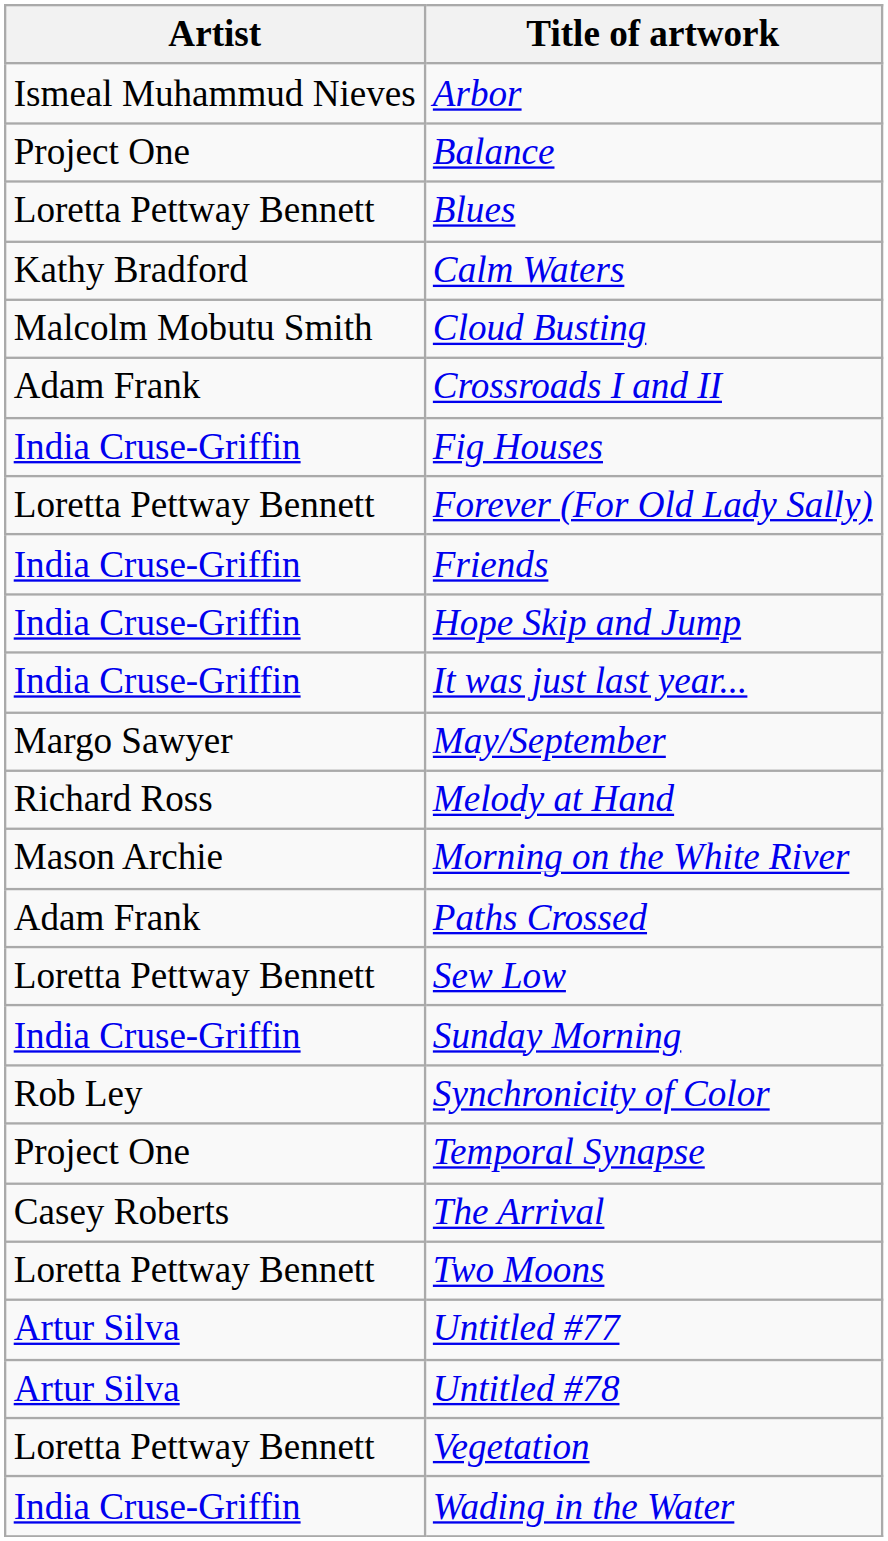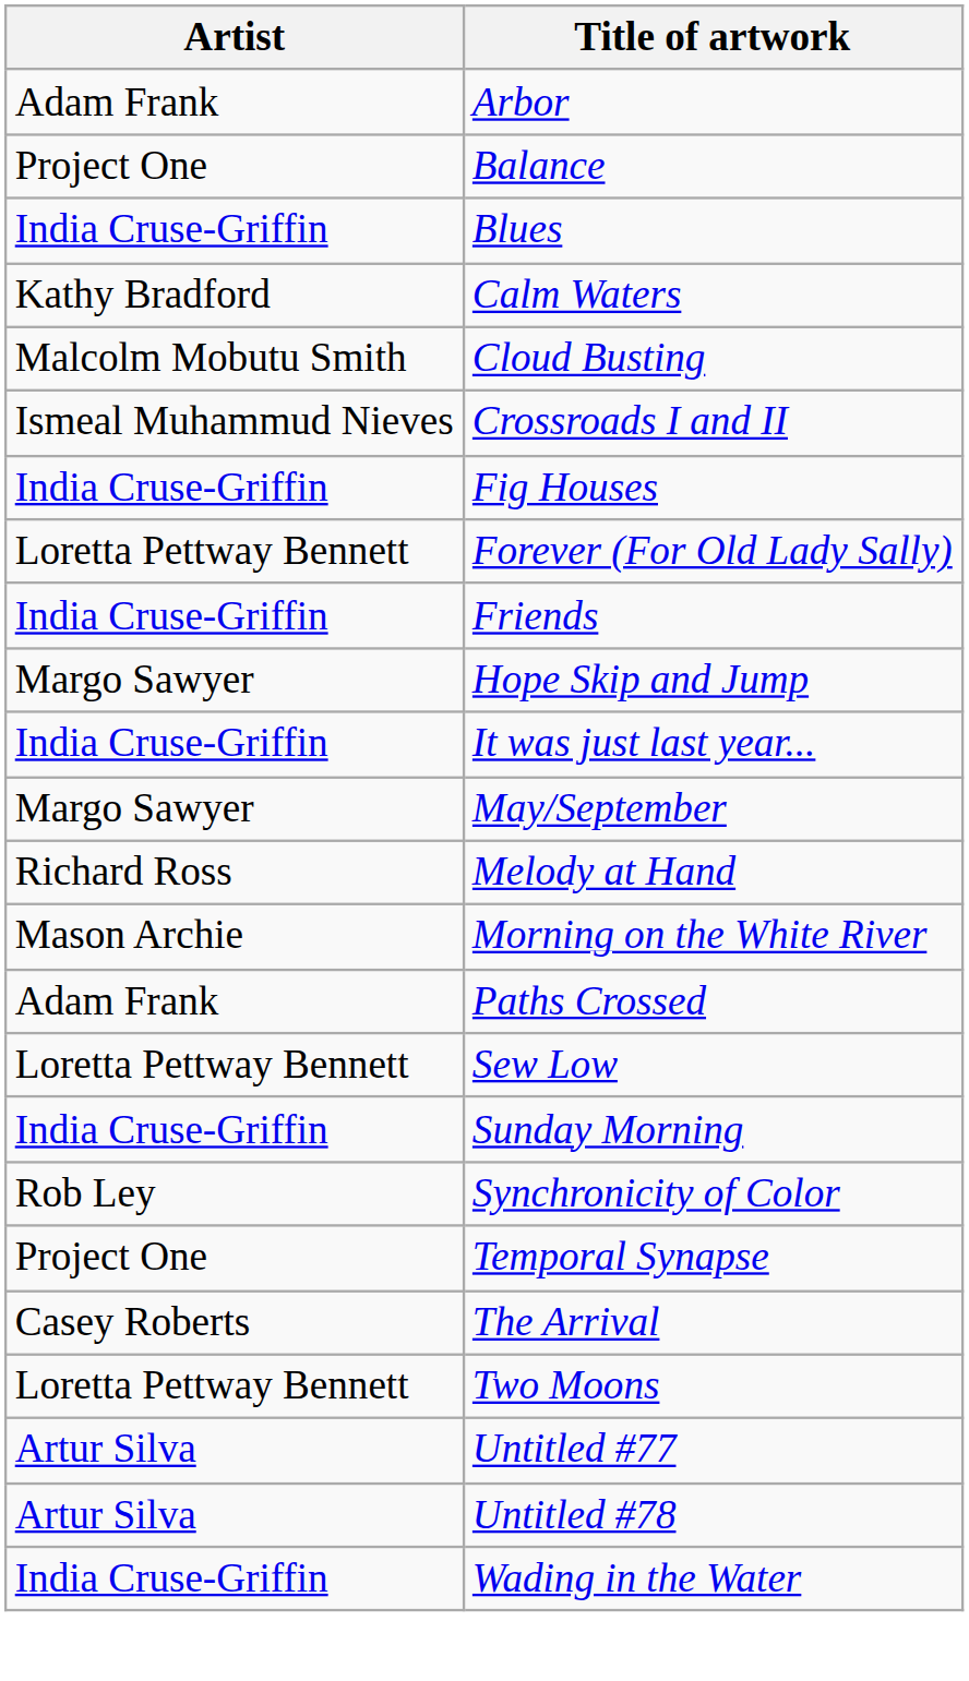Arbor | Artist: Ismeal Muhammud Nieves -> Adam Frank
Blues | Artist: Loretta Pettway Bennett -> India Cruse-Griffin
Crossroads I and II | Artist: Adam Frank -> Ismeal Muhammud Nieves
Hope Skip and Jump | Artist: India Cruse-Griffin -> Margo Sawyer
- row: Loretta Pettway Bennett | Vegetation
